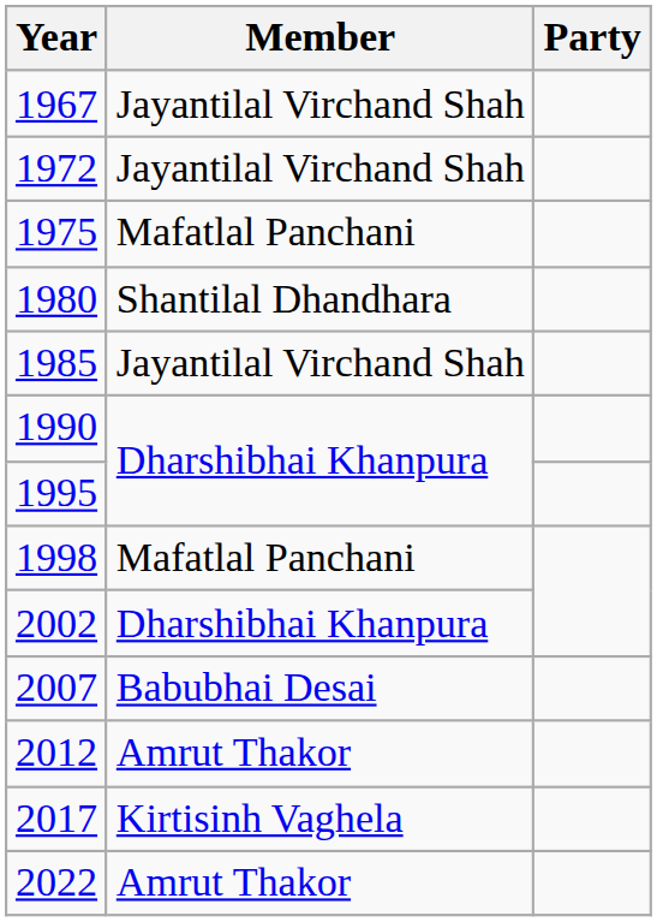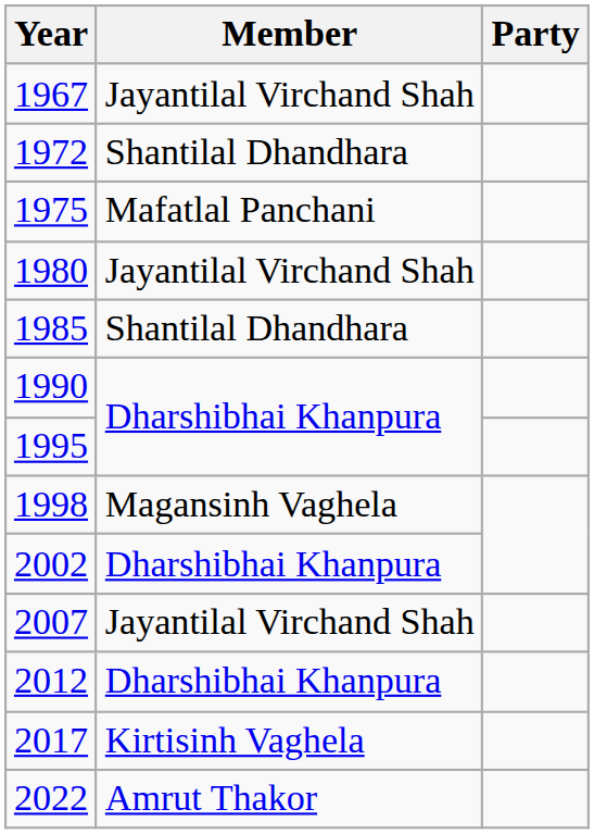1972 | Member: Jayantilal Virchand Shah -> Shantilal Dhandhara
1980 | Member: Shantilal Dhandhara -> Jayantilal Virchand Shah
1985 | Member: Jayantilal Virchand Shah -> Shantilal Dhandhara
1998 | Member: Mafatlal Panchani -> Magansinh Vaghela
2007 | Member: Babubhai Desai -> Jayantilal Virchand Shah
2012 | Member: Amrut Thakor -> Dharshibhai Khanpura
